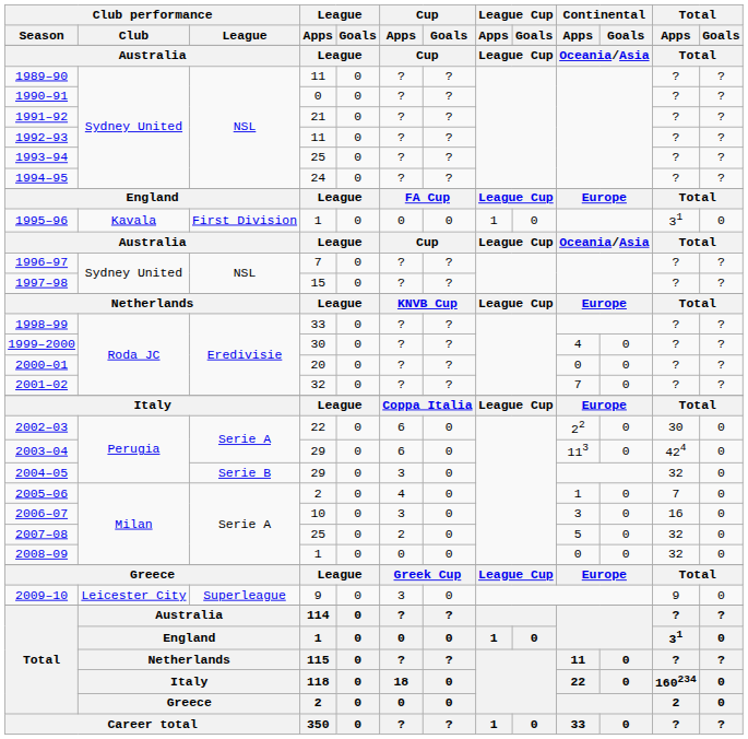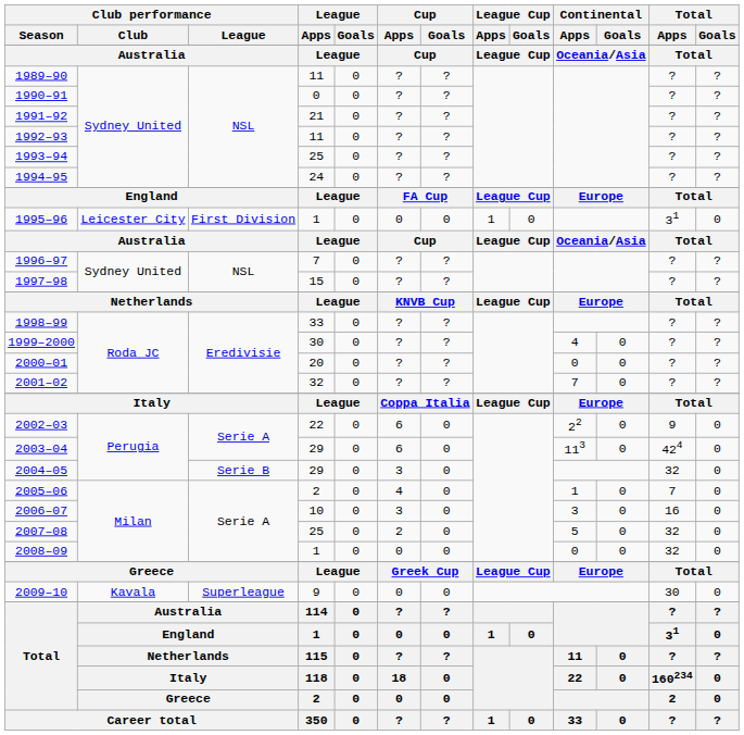1995–96 | Club performance / Club: Kavala -> Leicester City
2002–03 | Total / Apps: 30 -> 9
2009–10 | Club performance / Club: Leicester City -> Kavala
2009–10 | Cup / Apps: 3 -> 0
2009–10 | Total / Apps: 9 -> 30
